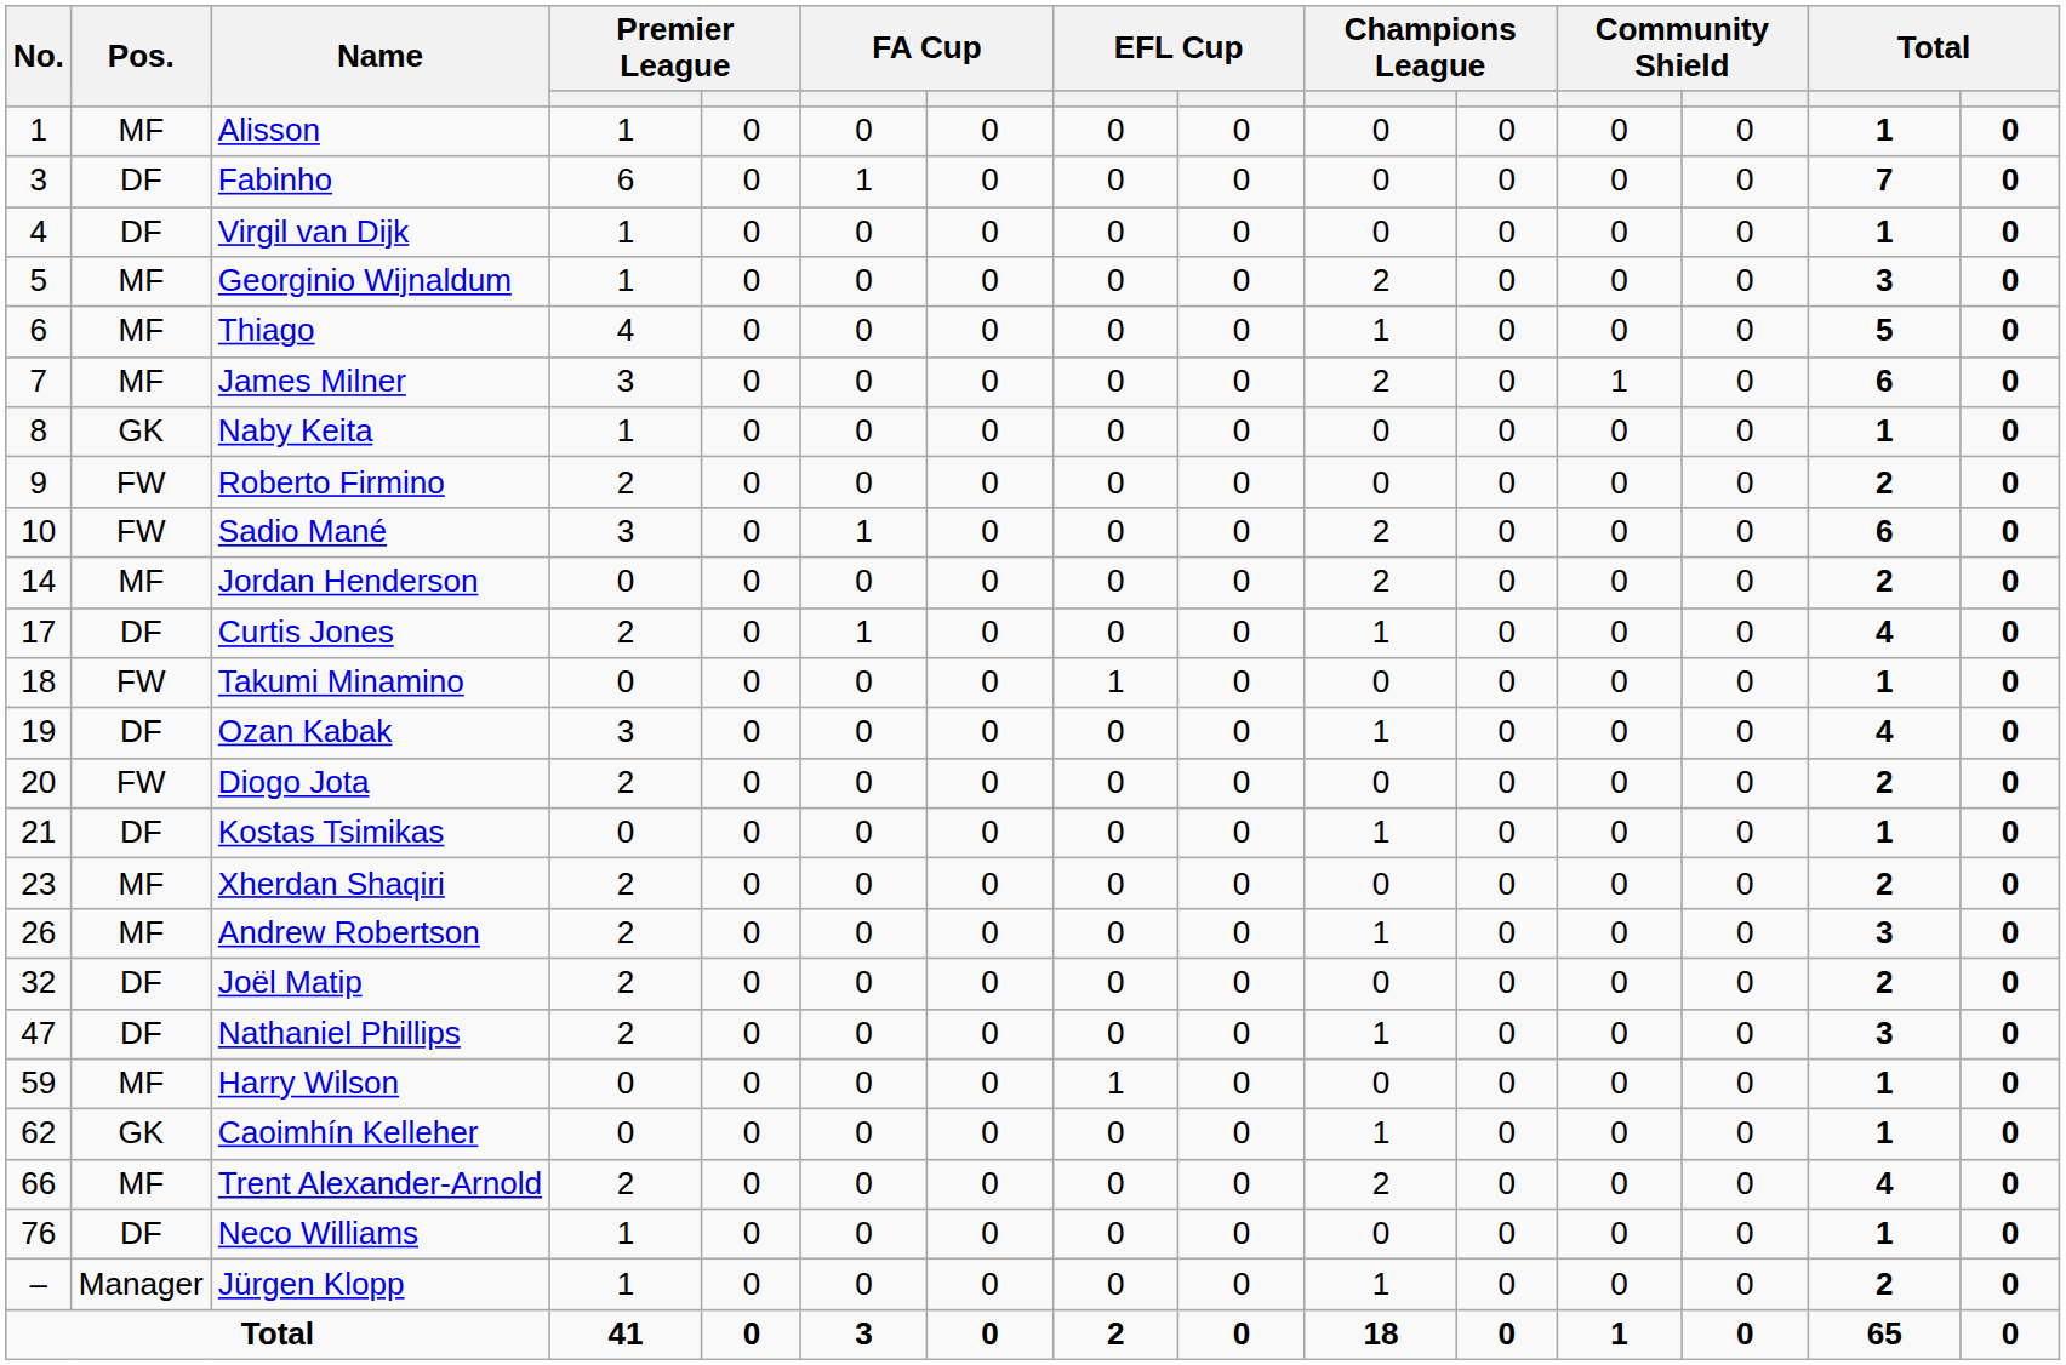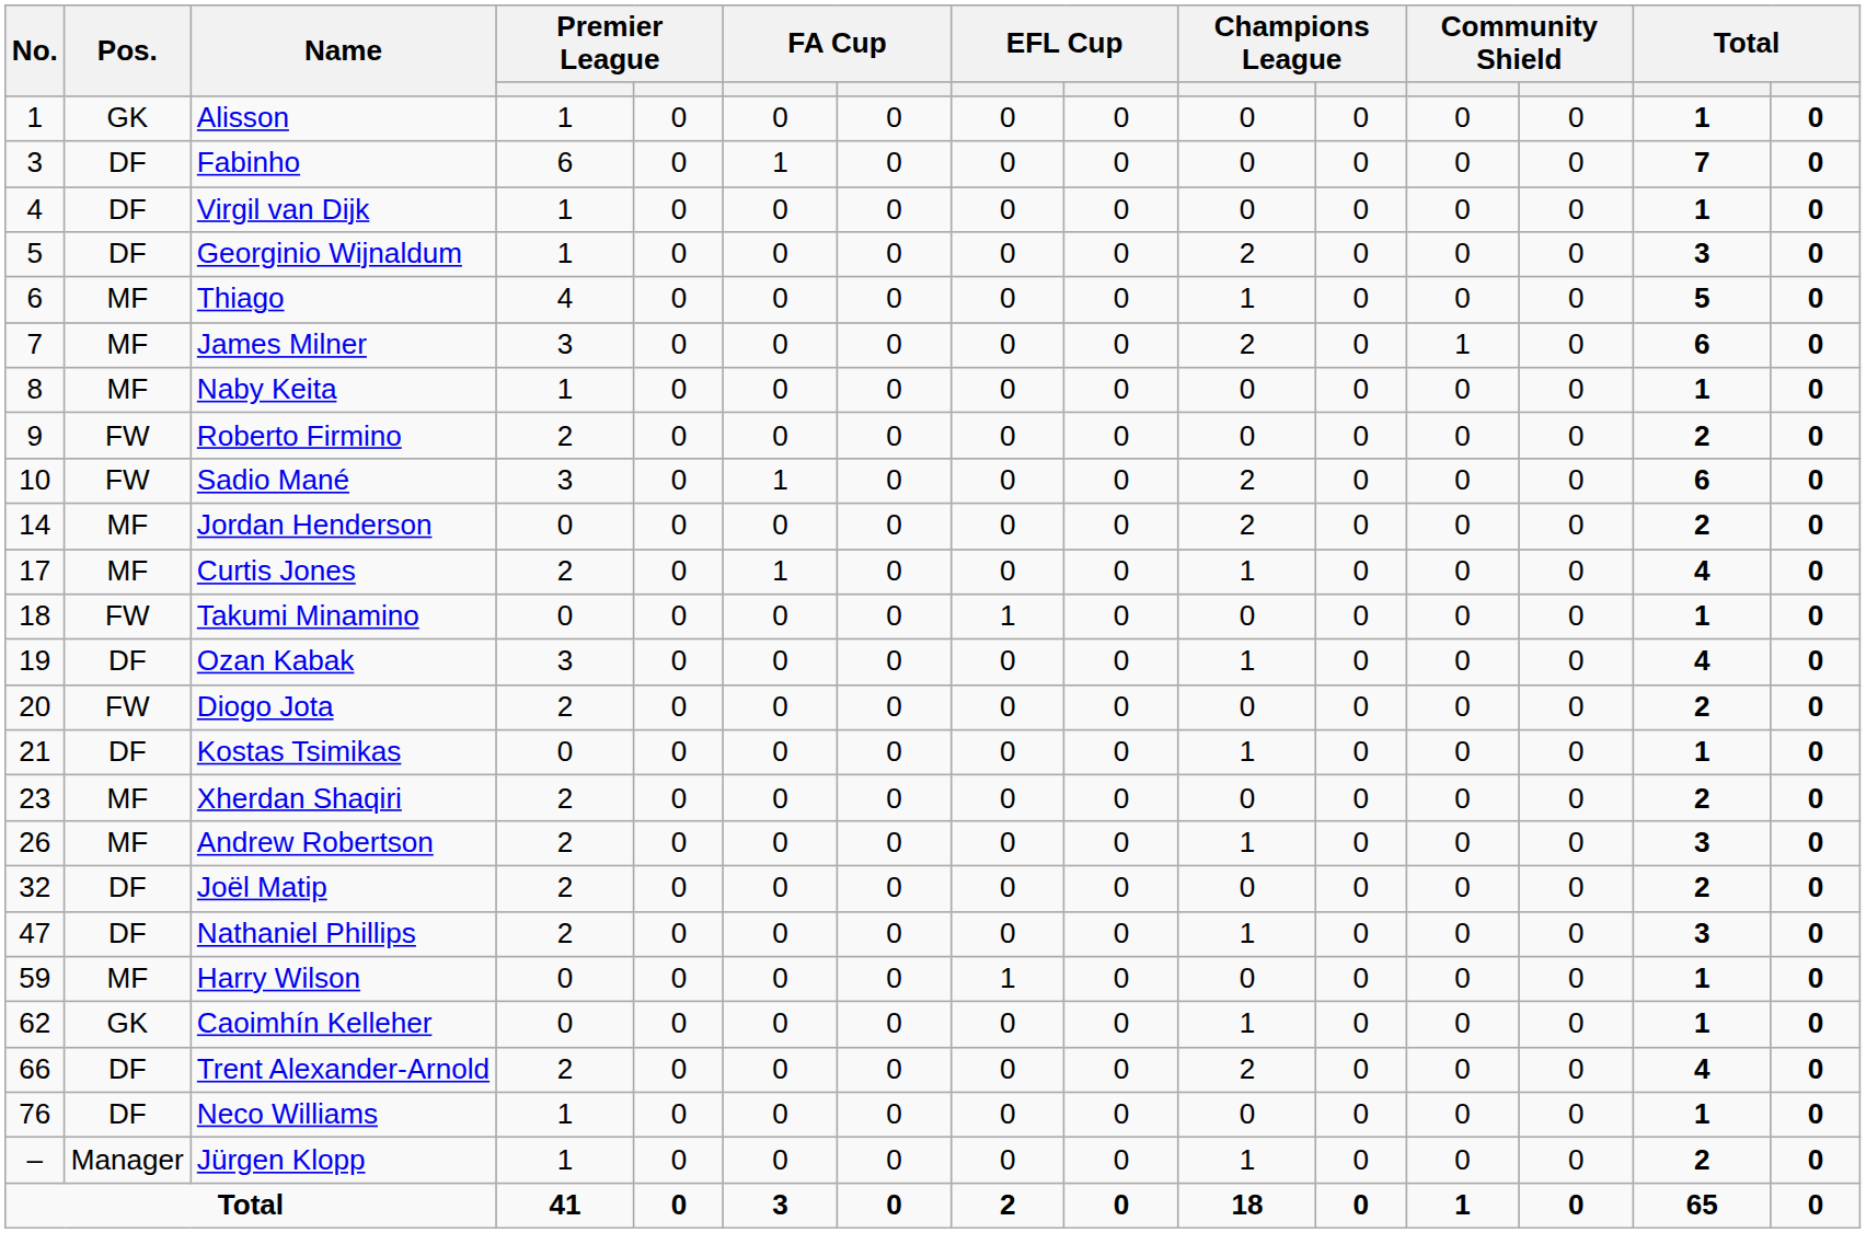Alisson | Pos.: MF -> GK
Georginio Wijnaldum | Pos.: MF -> DF
Naby Keita | Pos.: GK -> MF
Curtis Jones | Pos.: DF -> MF
Trent Alexander-Arnold | Pos.: MF -> DF
